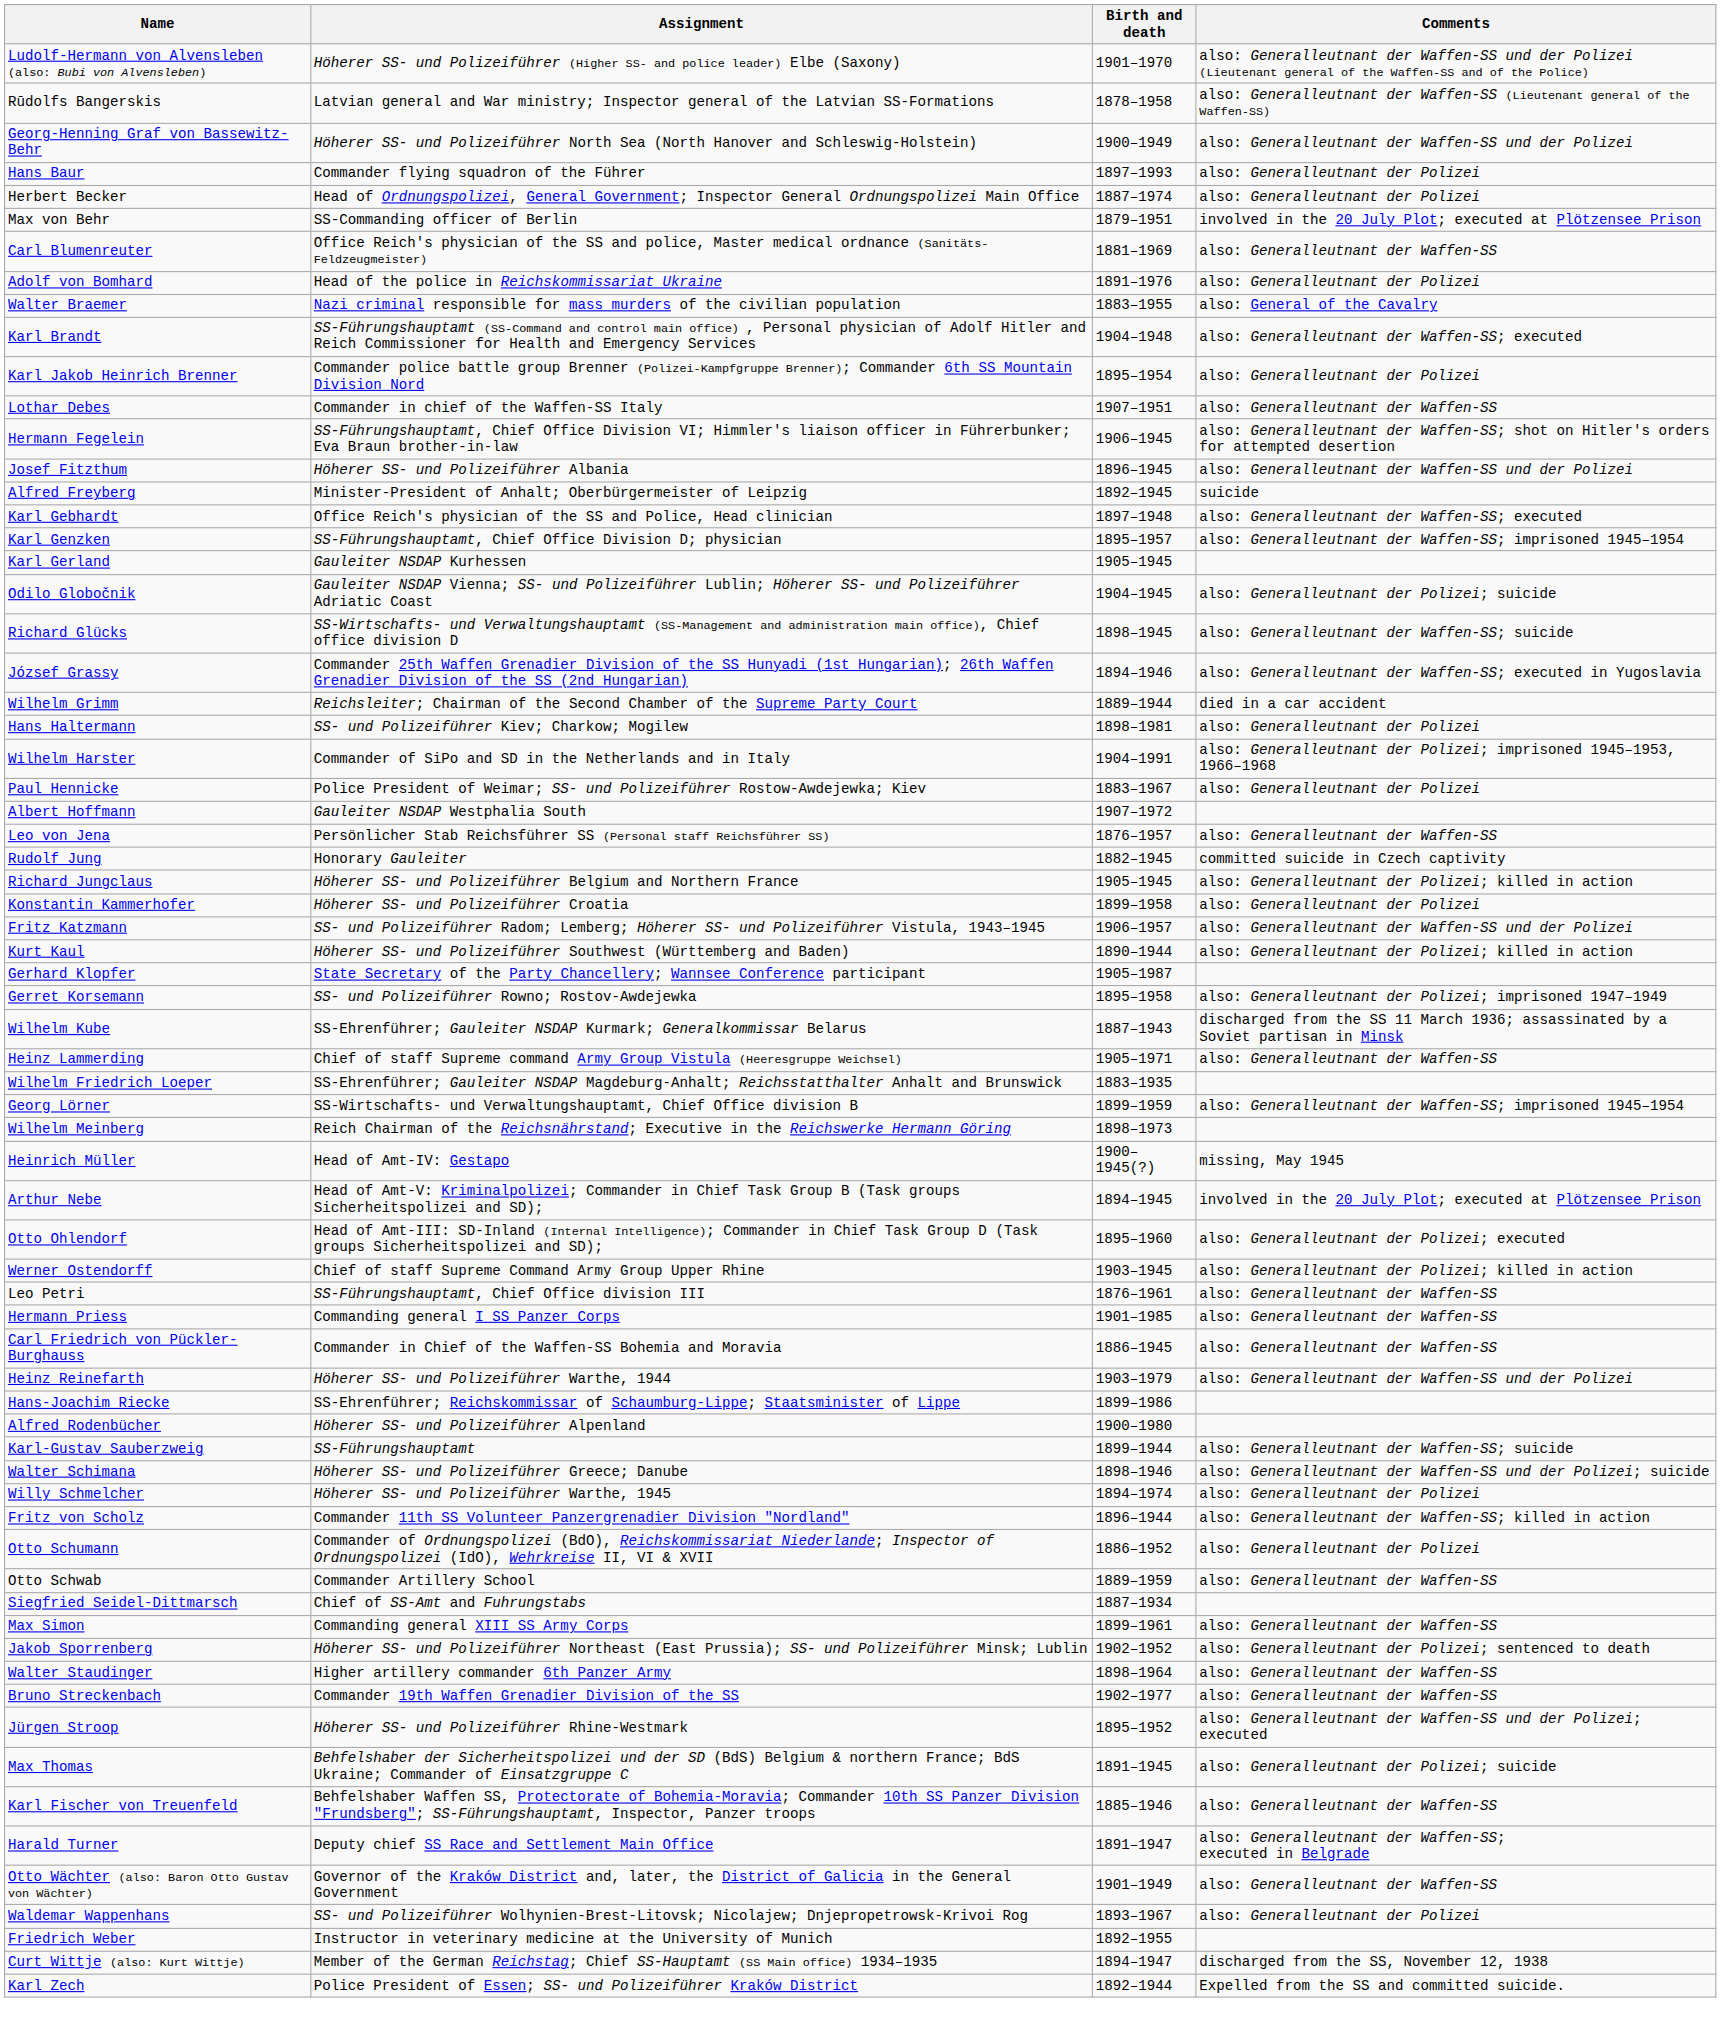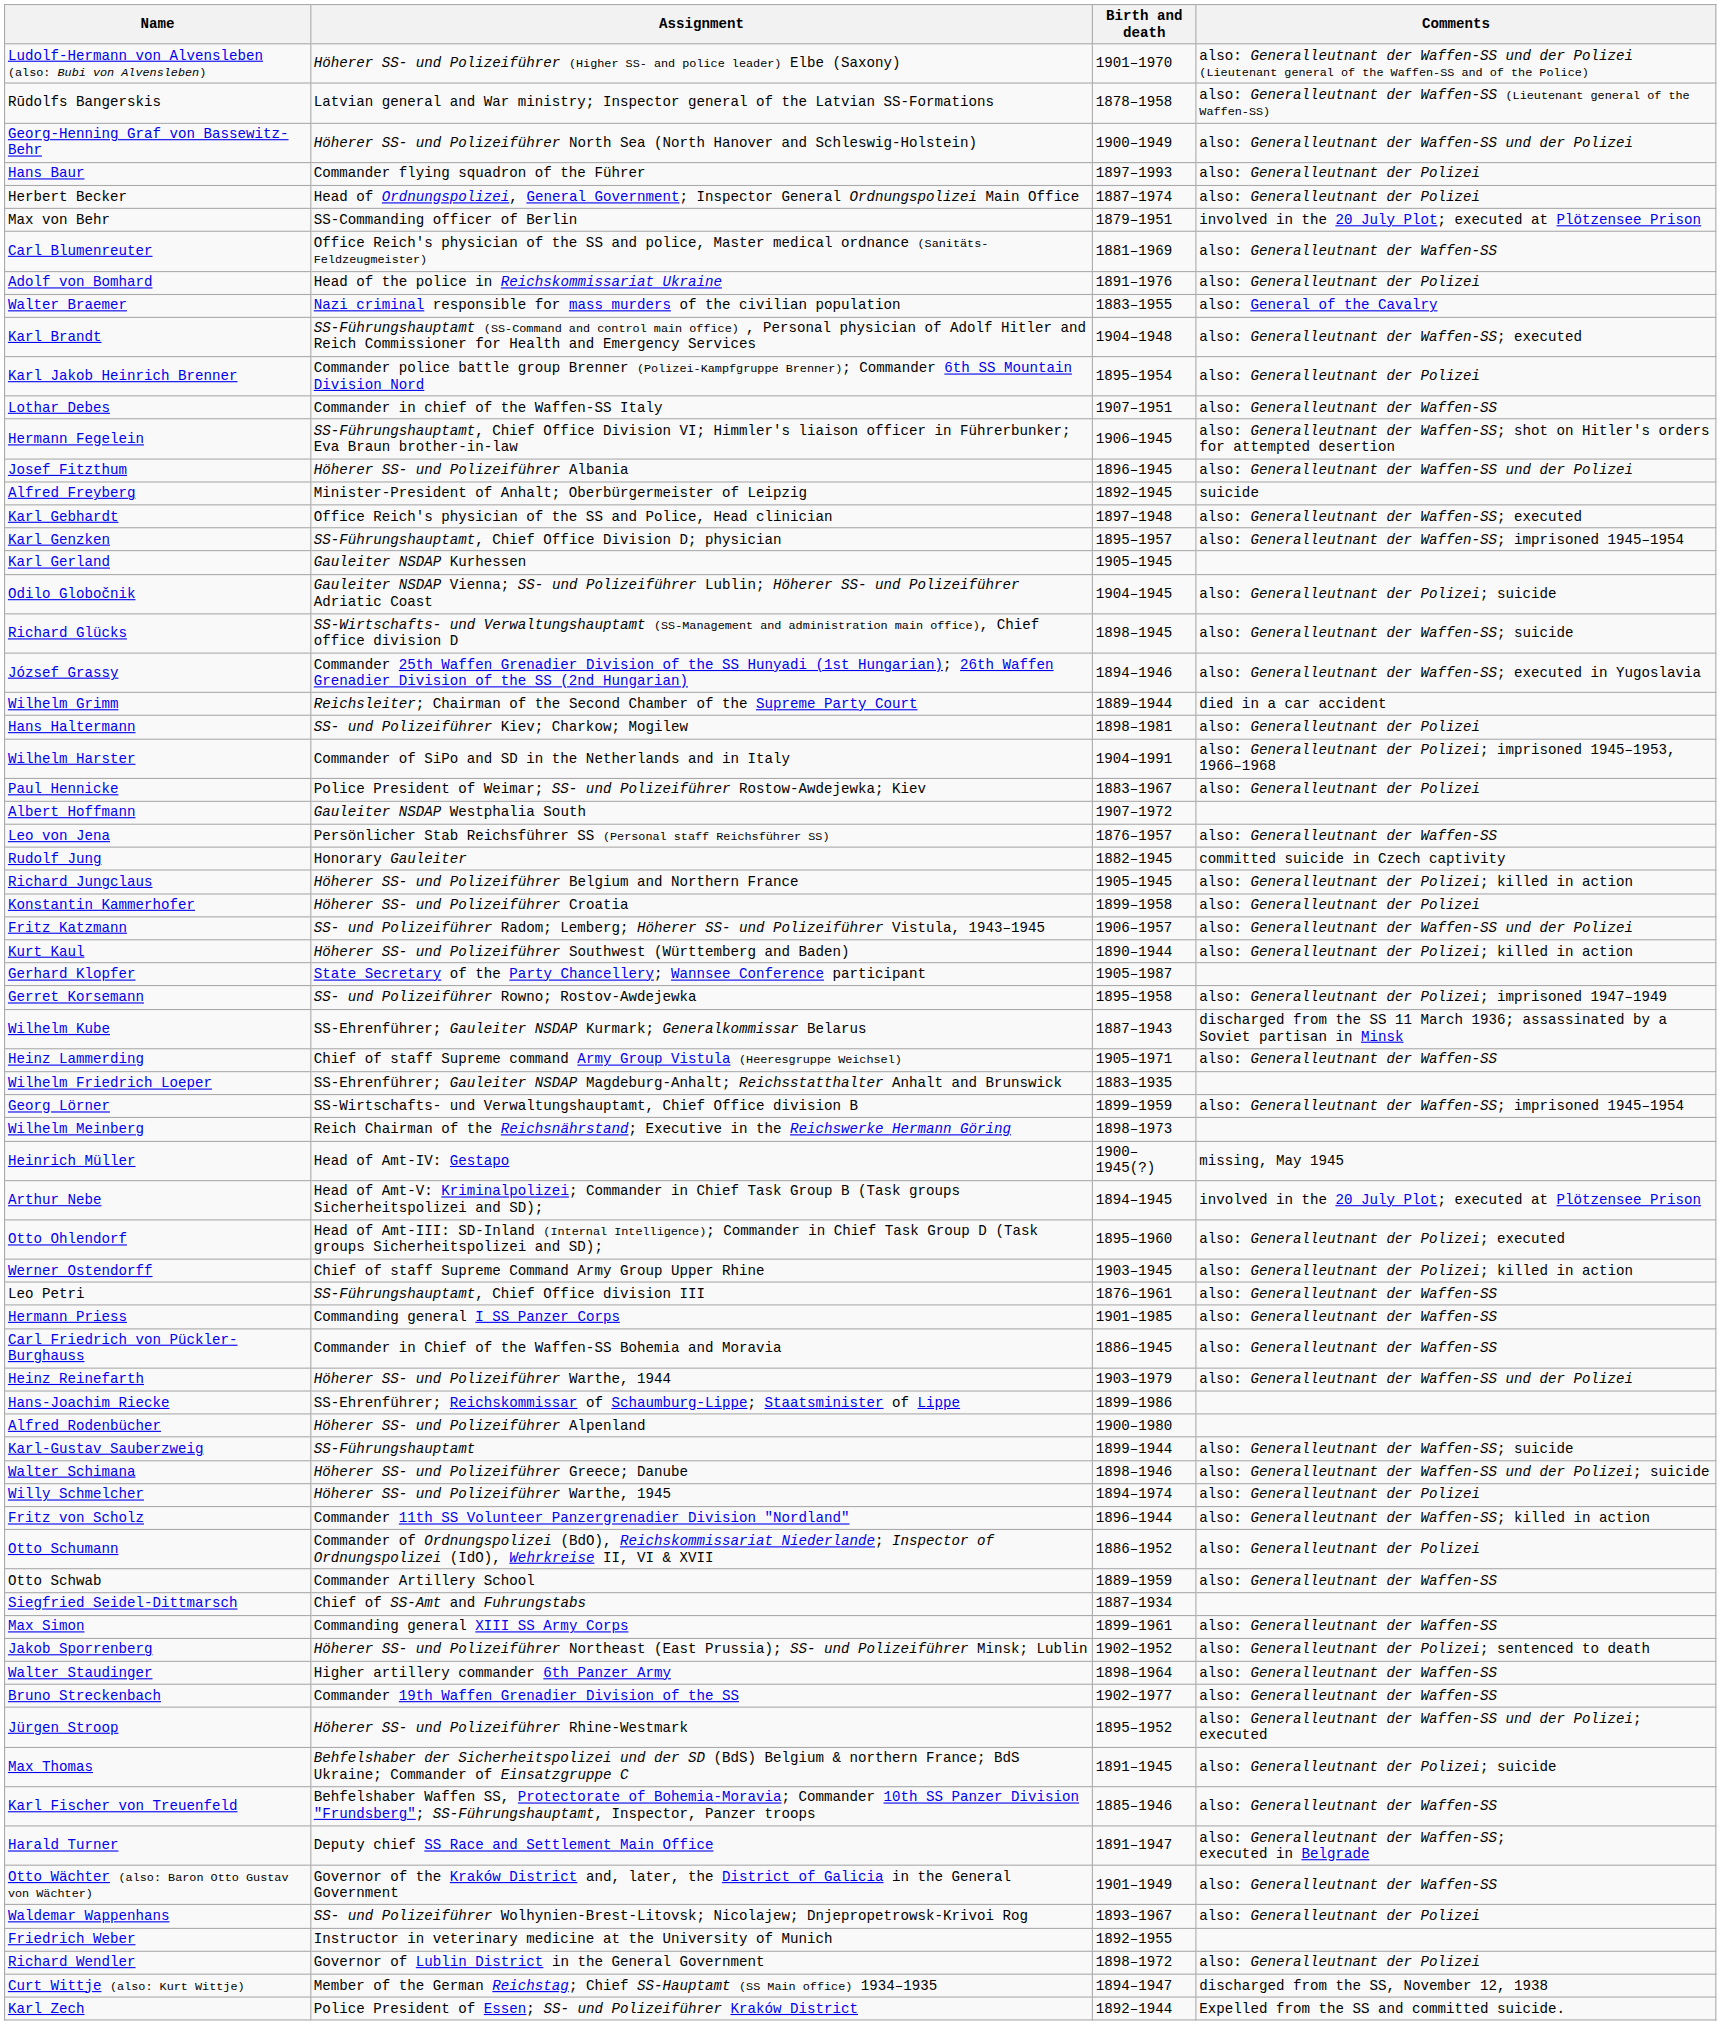+ row: Richard Wendler | Governor of Lublin District in the General Government | 1898–1972 | also: Generalleutnant der Polizei
